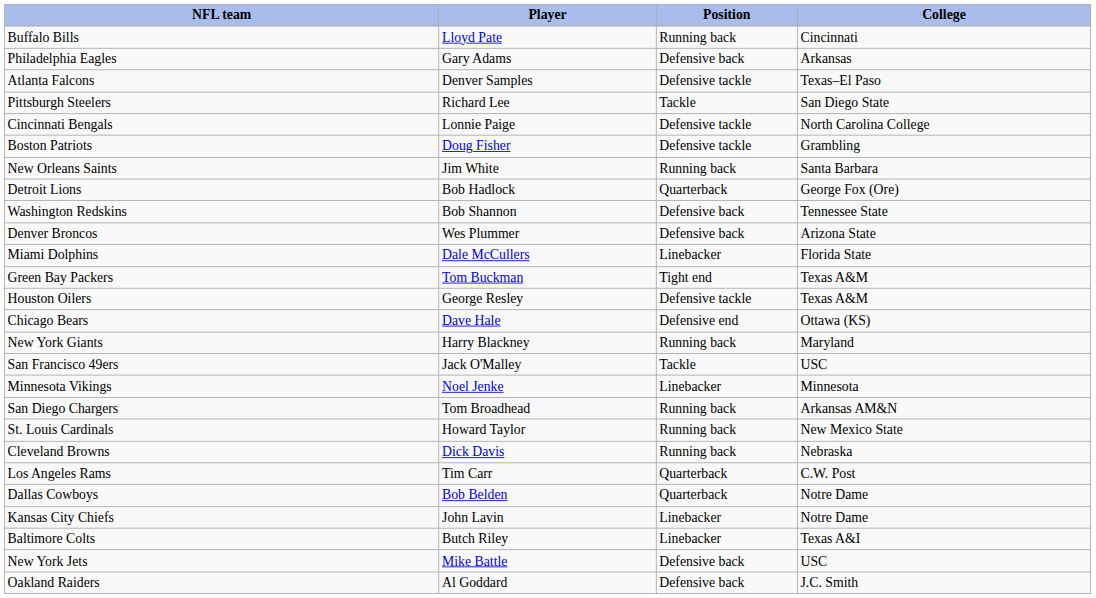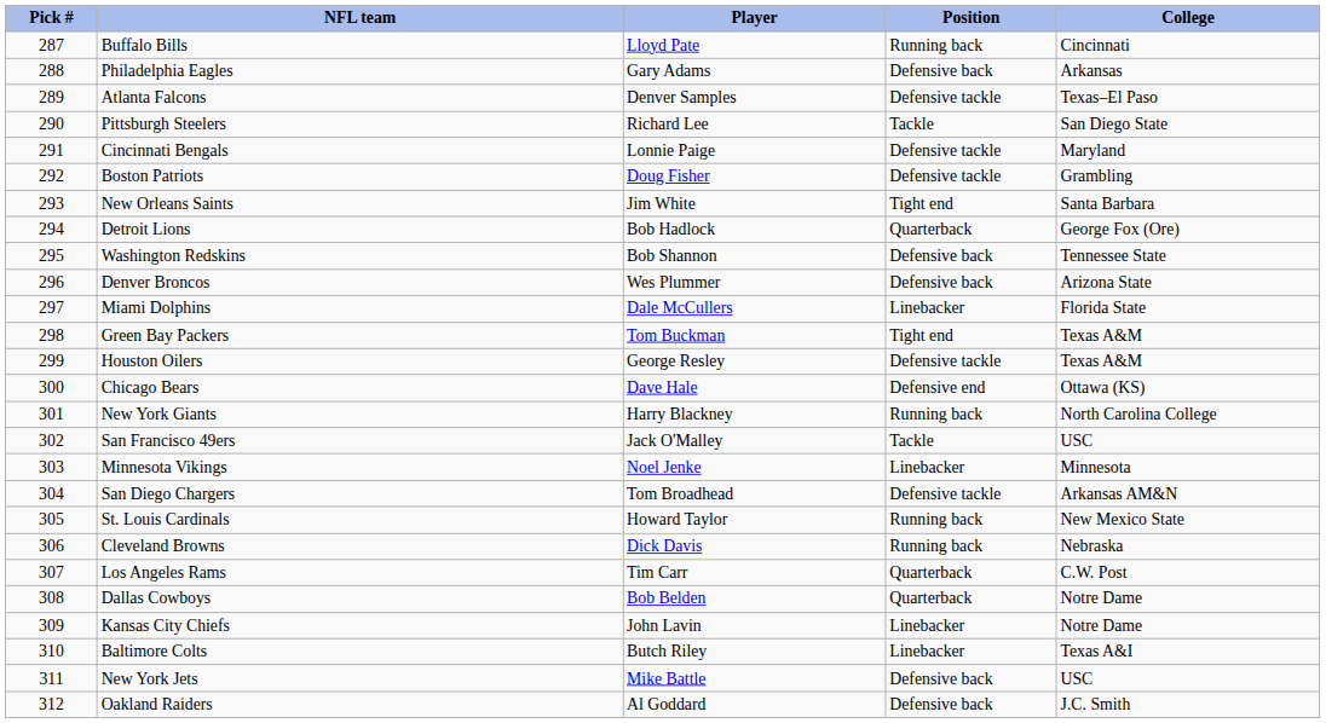+ column: Pick # | 287 | 288 | 289 | 290 | 291 | 292 | 293 | 294 | 295 | 296 | 297 | 298 | 299 | 300 | 301 | 302 | 303 | 304 | 305 | 306 | 307 | 308 | 309 | 310 | 311 | 312
Cincinnati Bengals | College: North Carolina College -> Maryland
New Orleans Saints | Position: Running back -> Tight end
New York Giants | College: Maryland -> North Carolina College
San Diego Chargers | Position: Running back -> Defensive tackle
